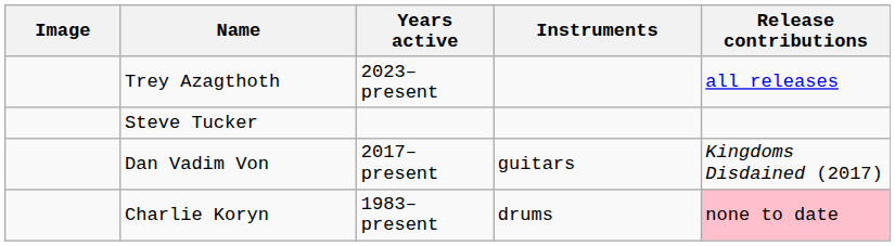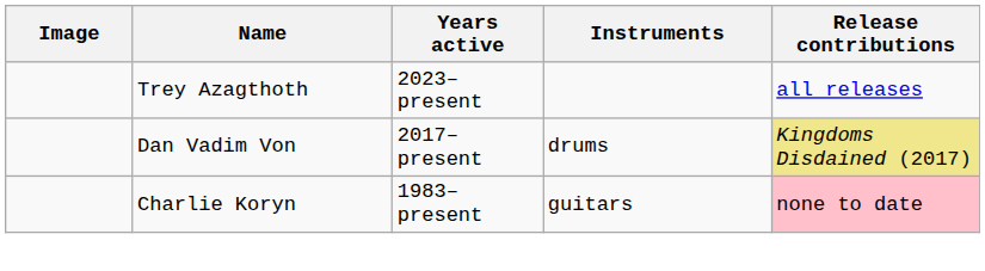- row: Steve Tucker
Dan Vadim Von | Instruments: guitars -> drums
Dan Vadim Von | Release contributions: no background -> khaki background
Charlie Koryn | Instruments: drums -> guitars
